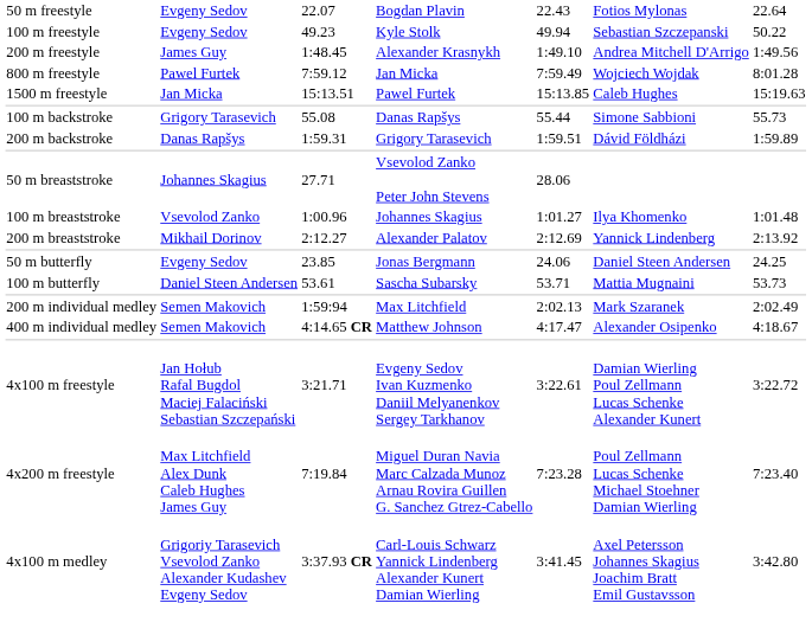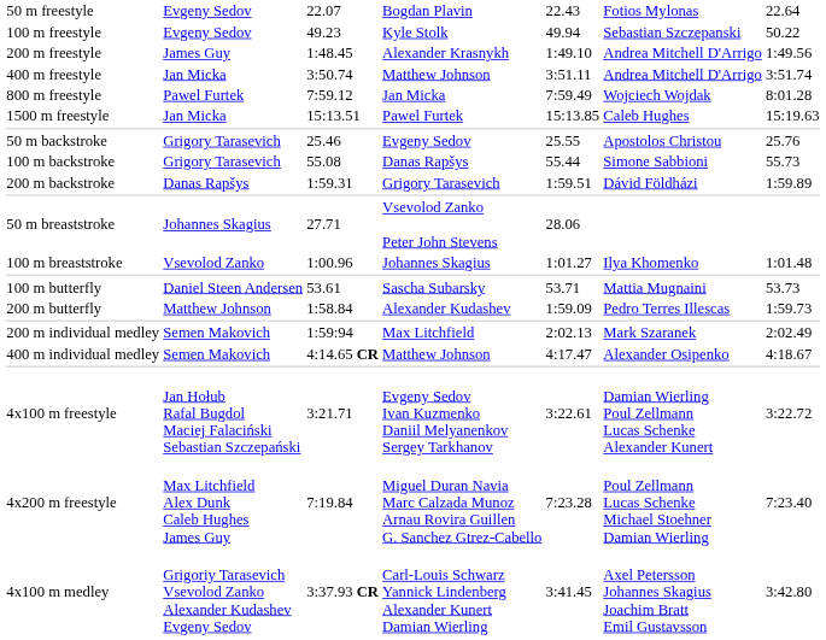+ row: 400 m freestyle | Jan Micka | 3:50.74 | Matthew Johnson | 3:51.11 | Andrea Mitchell D'Arrigo | 3:51.74
+ row: 50 m backstroke | Grigory Tarasevich | 25.46 | Evgeny Sedov | 25.55 | Apostolos Christou | 25.76
- row: 200 m breaststroke | Mikhail Dorinov | 2:12.27 | Alexander Palatov | 2:12.69 | Yannick Lindenberg | 2:13.92
- row: 50 m butterfly | Evgeny Sedov | 23.85 | Jonas Bergmann | 24.06 | Daniel Steen Andersen | 24.25
+ row: 200 m butterfly | Matthew Johnson | 1:58.84 | Alexander Kudashev | 1:59.09 | Pedro Terres Illescas | 1:59.73
